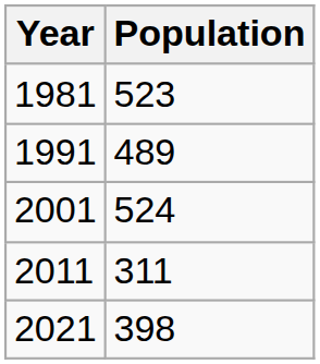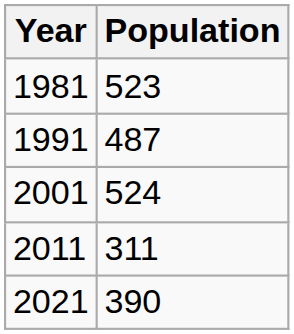1991 | Population: 489 -> 487
2021 | Population: 398 -> 390
